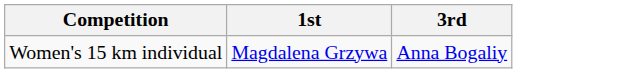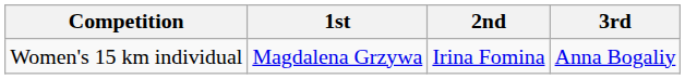+ column: 2nd | Irina Fomina
